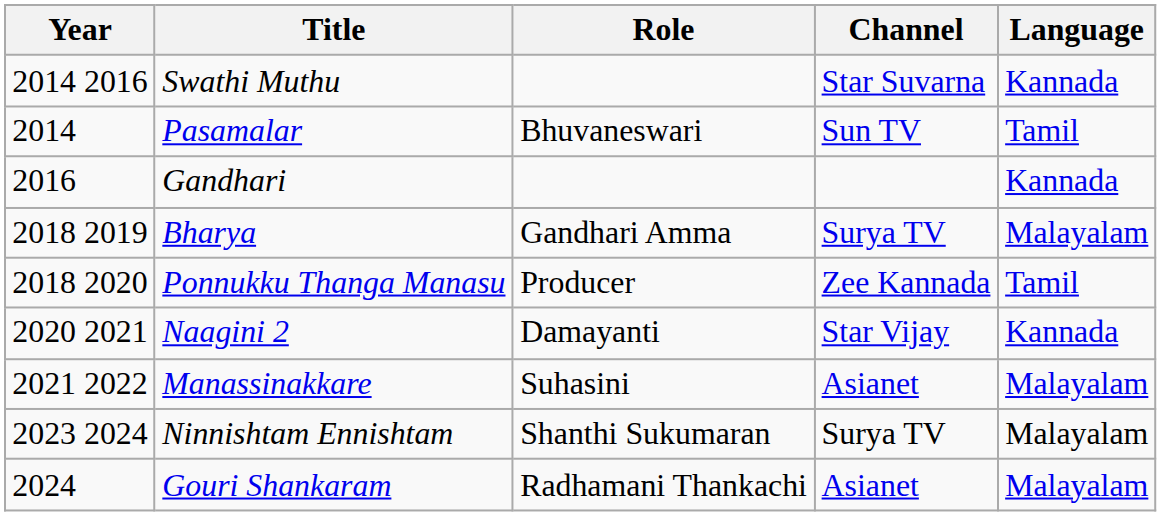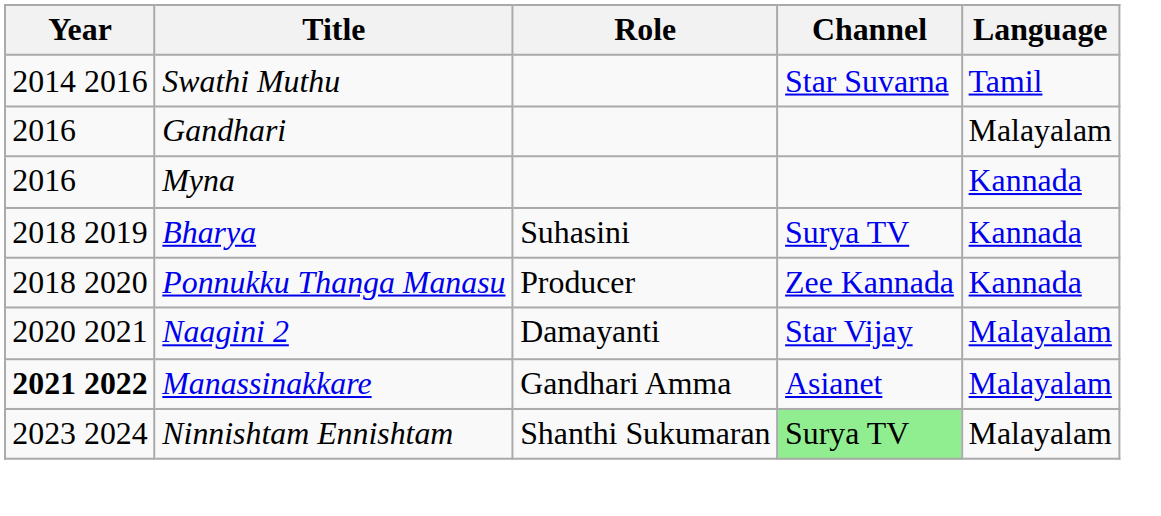Swathi Muthu | Language: Kannada -> Tamil
- row: 2014 | Pasamalar | Bhuvaneswari | Sun TV | Tamil
Gandhari | Language: Kannada -> Malayalam
+ row: 2016 | Myna | Kannada
Bharya | Role: Gandhari Amma -> Suhasini
Bharya | Language: Malayalam -> Kannada
Ponnukku Thanga Manasu | Language: Tamil -> Kannada
Naagini 2 | Language: Kannada -> Malayalam
Manassinakkare | Year: normal -> bold
Manassinakkare | Role: Suhasini -> Gandhari Amma
Ninnishtam Ennishtam | Channel: no background -> lightgreen background
- row: 2024 | Gouri Shankaram | Radhamani Thankachi | Asianet | Malayalam
